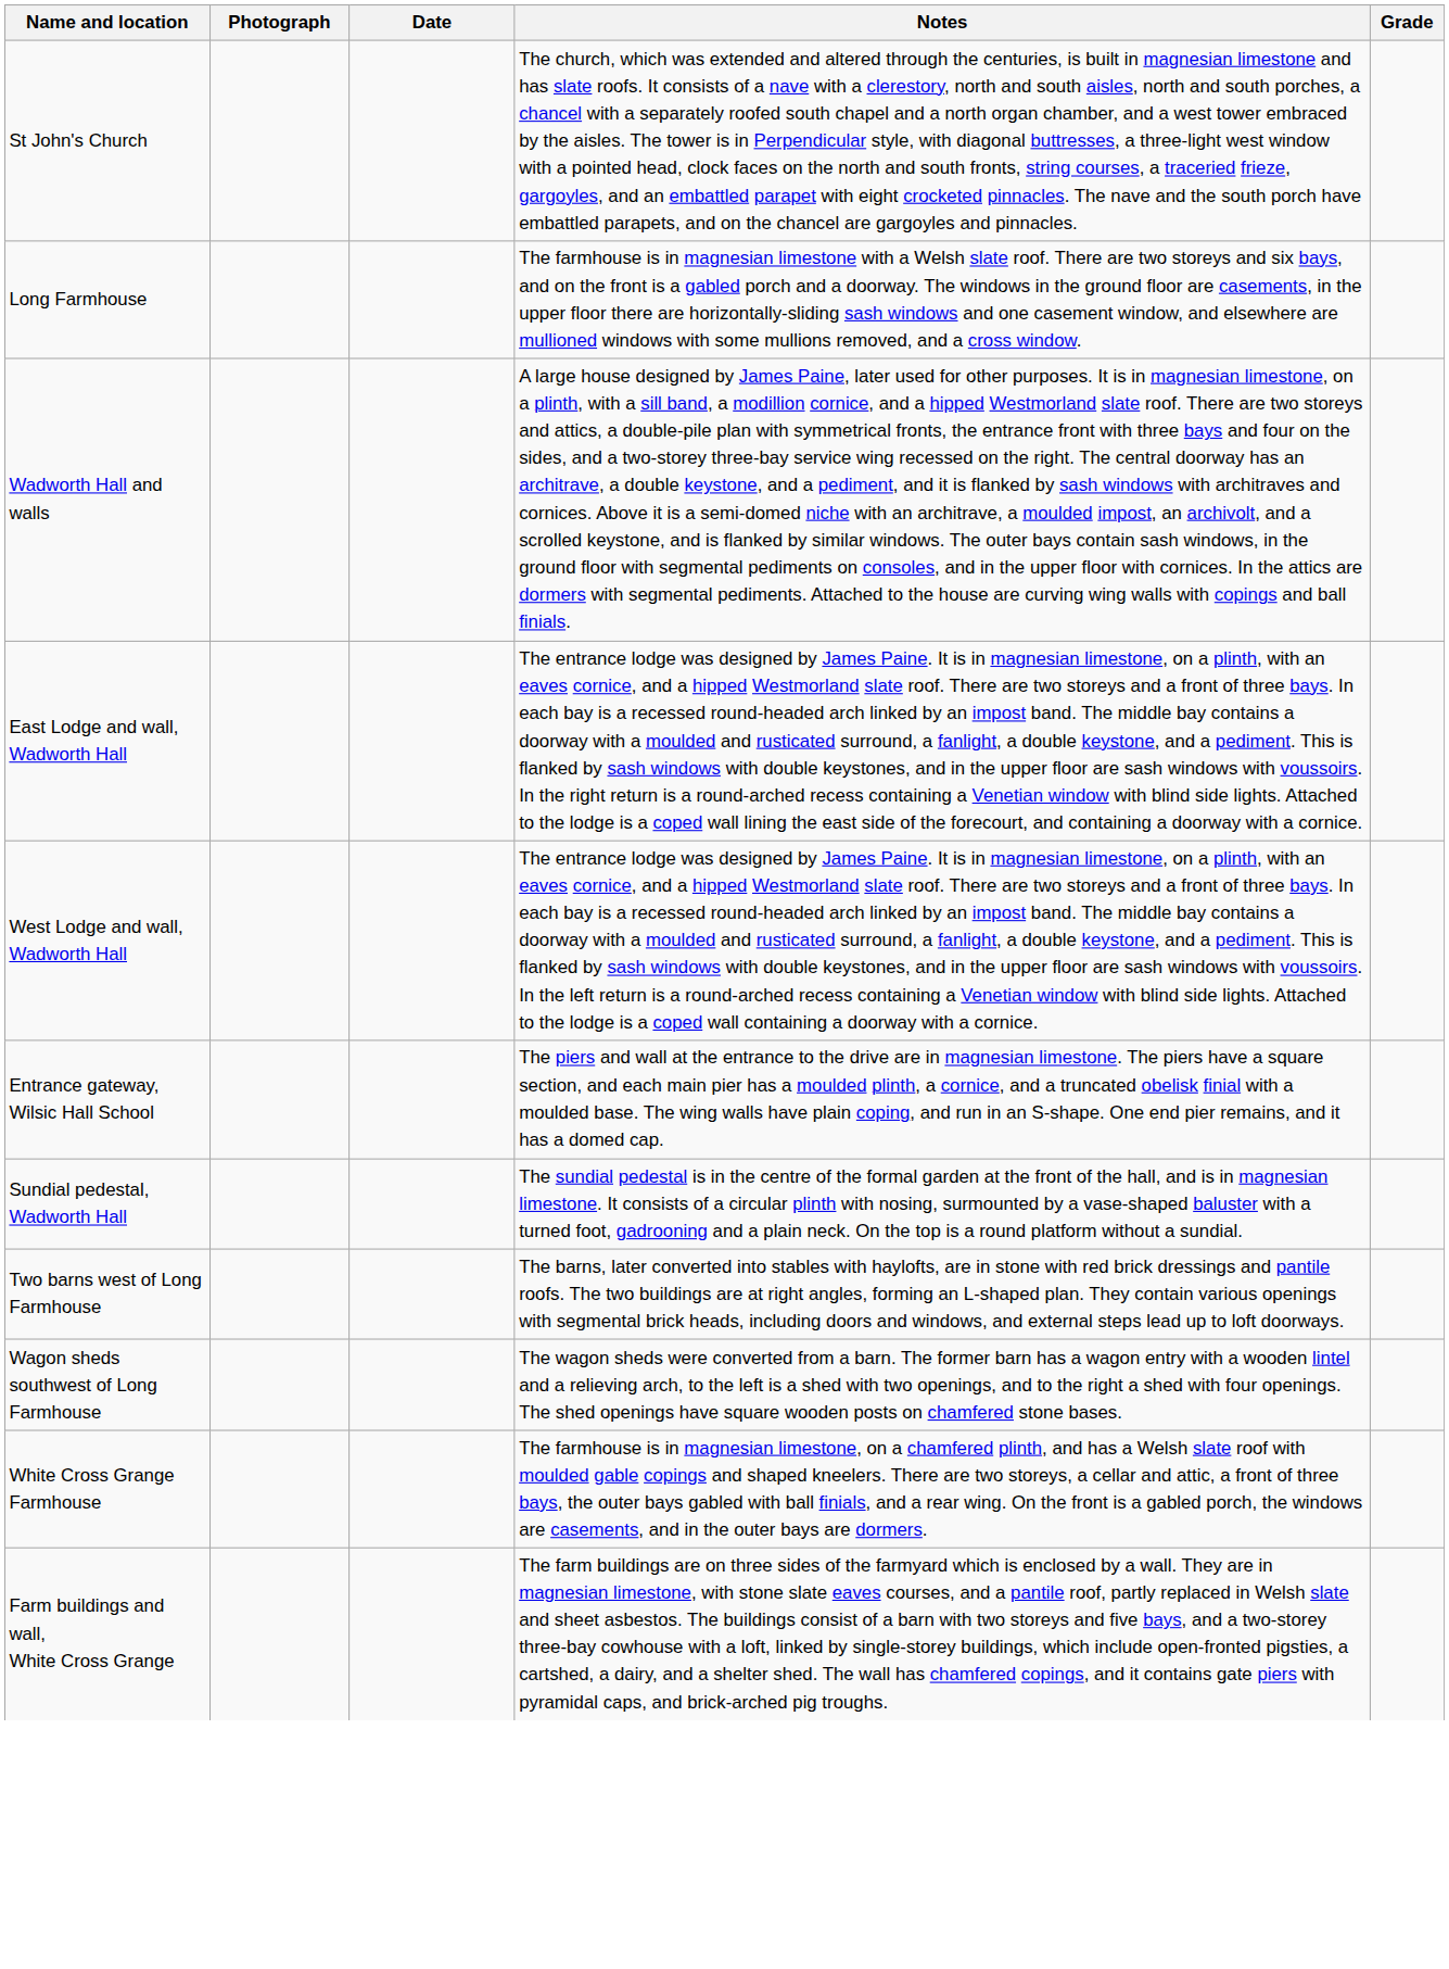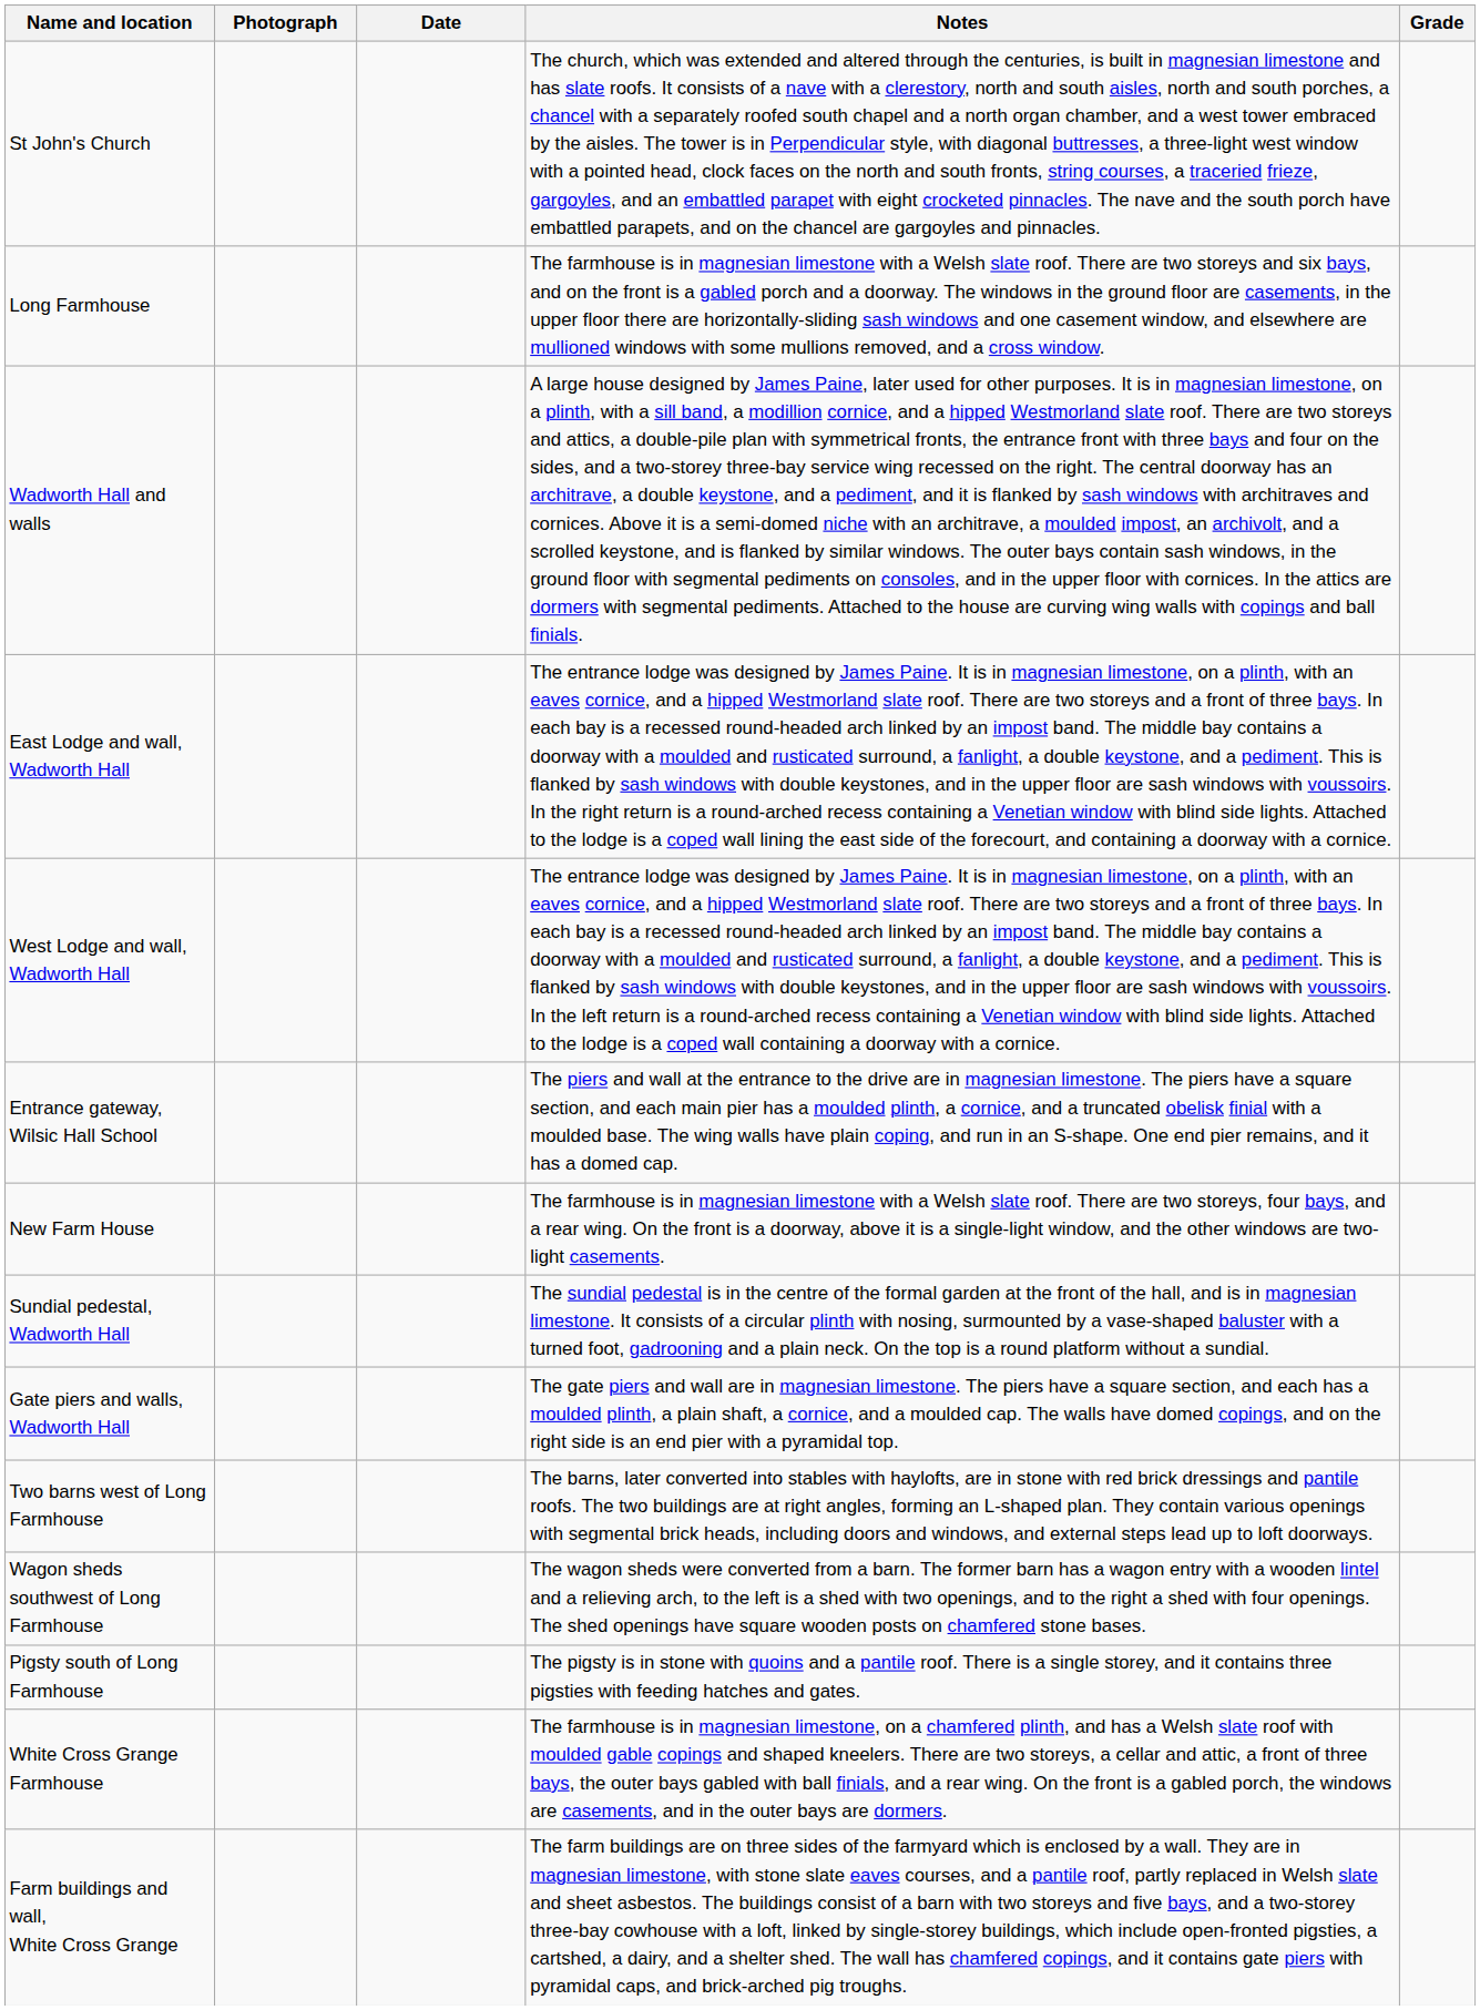+ row: New Farm House | The farmhouse is in magnesian limestone with a Welsh slate roof. There are two storeys, four bays, and a rear wing. On the front is a doorway, above it is a single-light window, and the other windows are two-light casements.
+ row: Gate piers and walls, Wadworth Hall | The gate piers and wall are in magnesian limestone. The piers have a square section, and each has a moulded plinth, a plain shaft, a cornice, and a moulded cap. The walls have domed copings, and on the right side is an end pier with a pyramidal top.
+ row: Pigsty south of Long Farmhouse | The pigsty is in stone with quoins and a pantile roof. There is a single storey, and it contains three pigsties with feeding hatches and gates.
